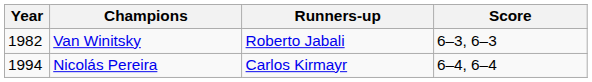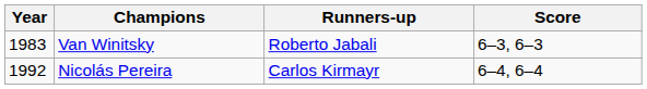Van Winitsky | Year: 1982 -> 1983
Nicolás Pereira | Year: 1994 -> 1992
